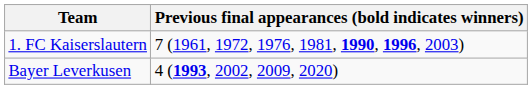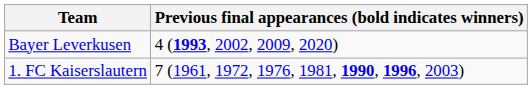rows swapped: 1. FC Kaiserslautern <-> Bayer Leverkusen
